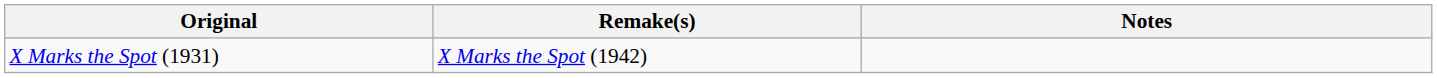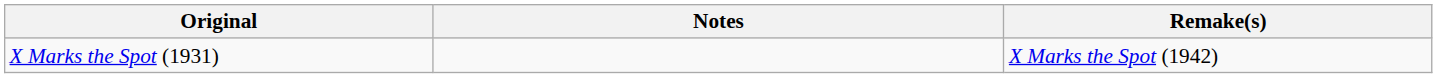columns swapped: Remake(s) <-> Notes
